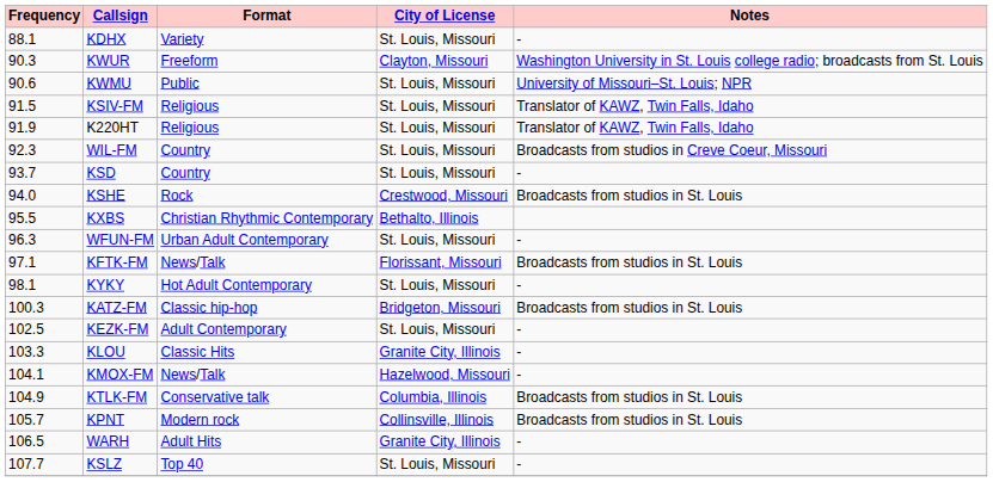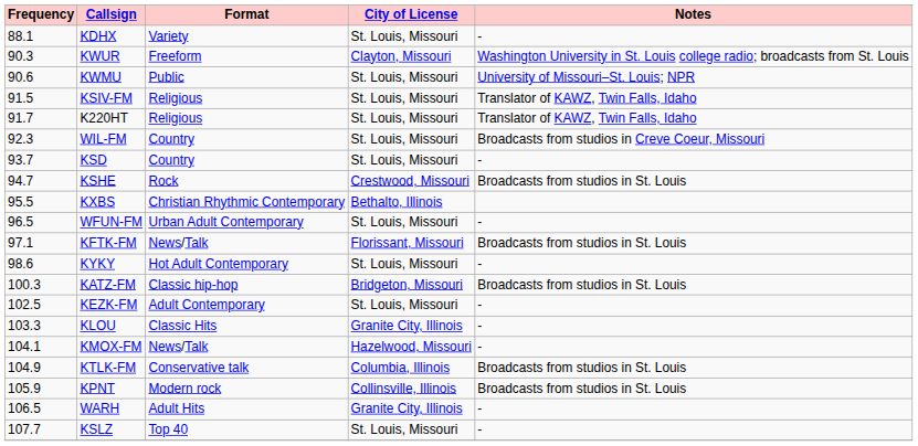K220HT | Frequency: 91.9 -> 91.7
KSHE | Frequency: 94.0 -> 94.7
WFUN-FM | Frequency: 96.3 -> 96.5
KYKY | Frequency: 98.1 -> 98.6
KPNT | Frequency: 105.7 -> 105.9
